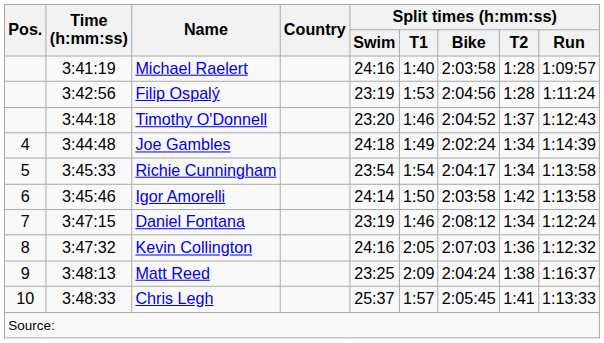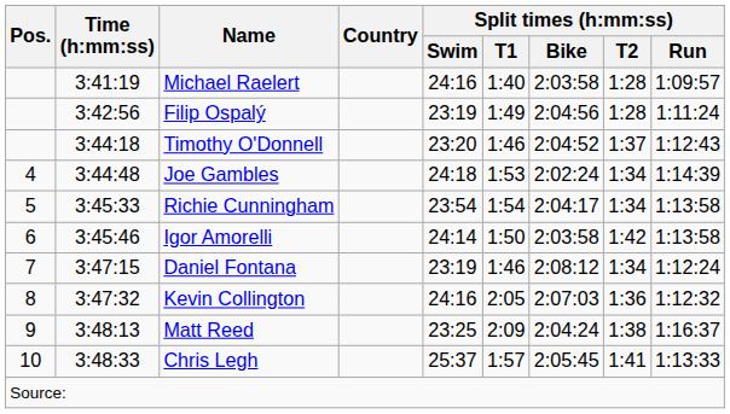Filip Ospalý | Split times (h:mm:ss) / T1: 1:53 -> 1:49
Joe Gambles | Split times (h:mm:ss) / T1: 1:49 -> 1:53
